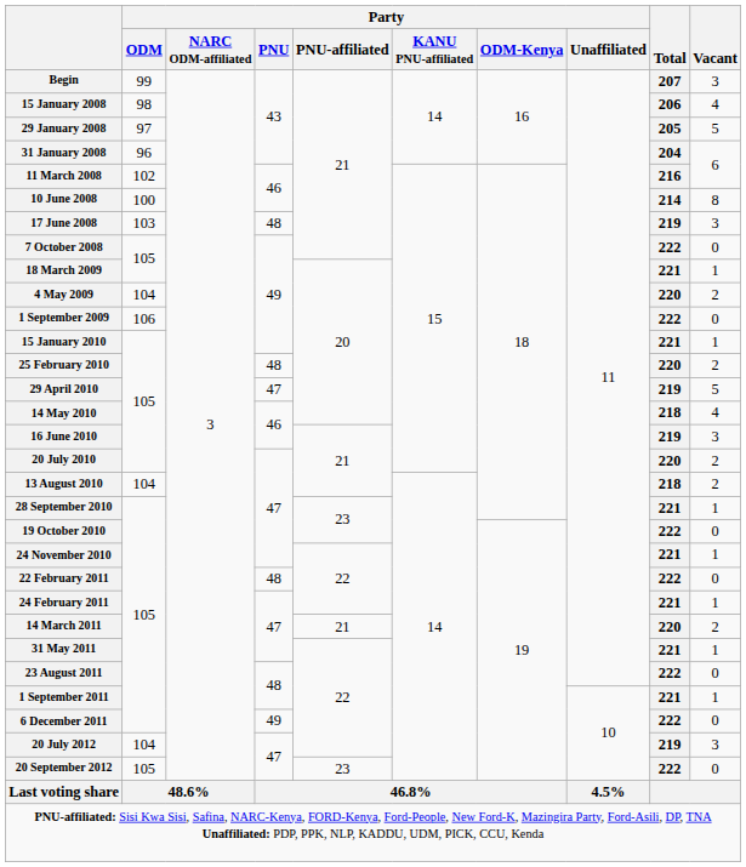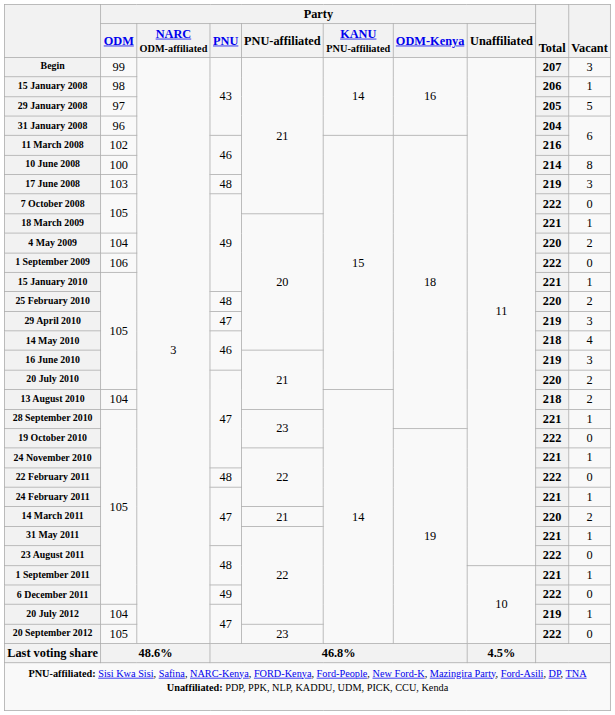15 January 2008 | Vacant: 4 -> 1
29 April 2010 | Vacant: 5 -> 3
20 July 2012 | Vacant: 3 -> 1
